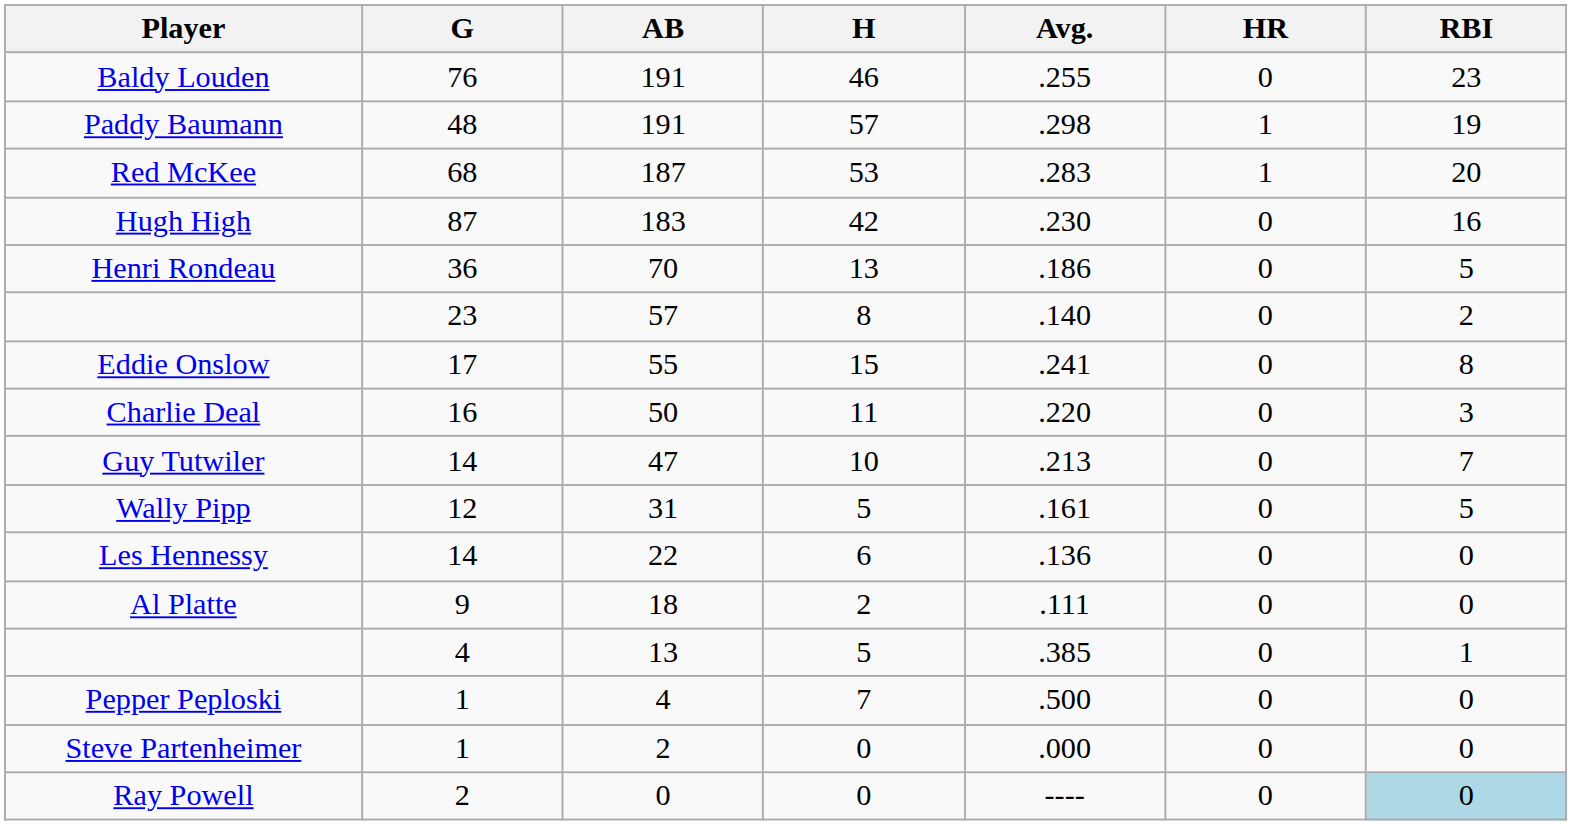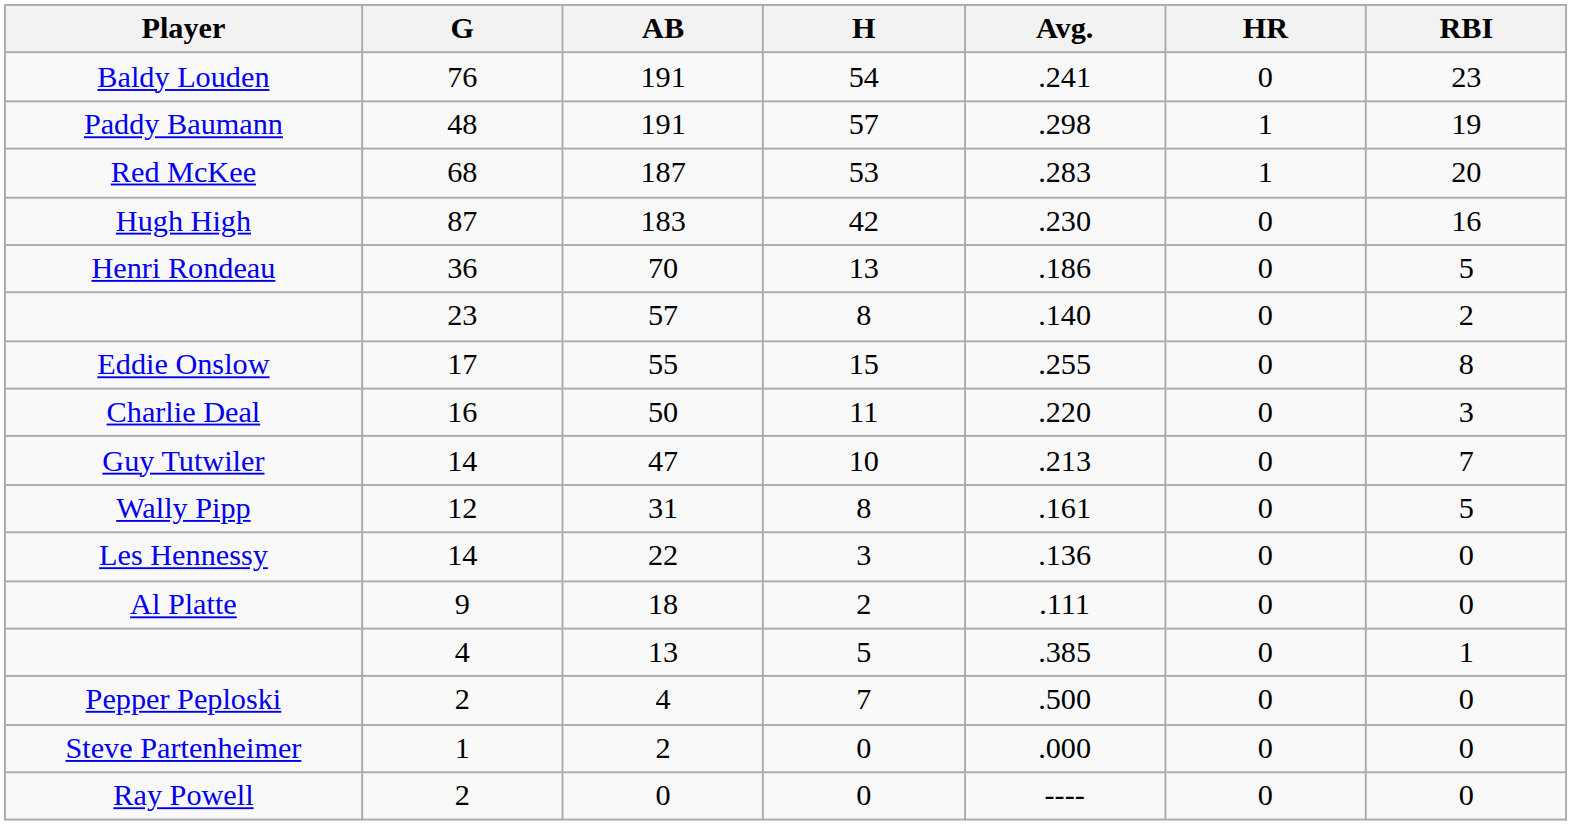Baldy Louden | H: 46 -> 54
Baldy Louden | Avg.: .255 -> .241
Eddie Onslow | Avg.: .241 -> .255
Wally Pipp | H: 5 -> 8
Les Hennessy | H: 6 -> 3
Pepper Peploski | G: 1 -> 2
Ray Powell | RBI: lightblue background -> no background
